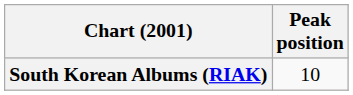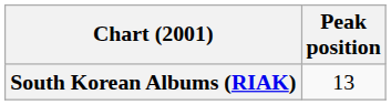South Korean Albums (RIAK) | Peak position: 10 -> 13
